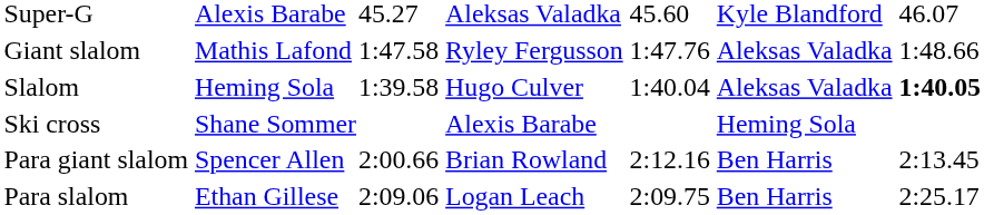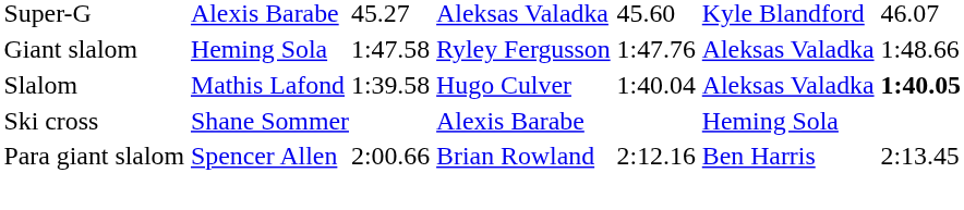Giant slalom | column 2: Mathis Lafond -> Heming Sola
Slalom | column 2: Heming Sola -> Mathis Lafond
- row: Para slalom | Ethan Gillese | 2:09.06 | Logan Leach | 2:09.75 | Ben Harris | 2:25.17
